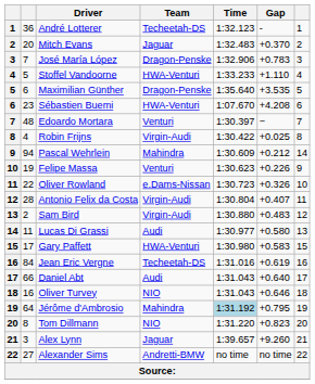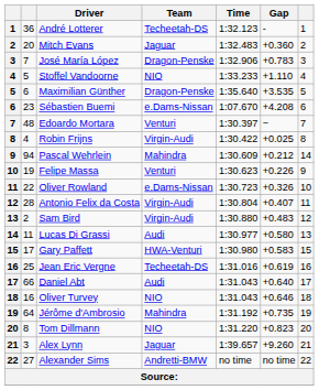Mitch Evans | Gap: +0.370 -> +0.360
Stoffel Vandoorne | Team: HWA-Venturi -> NIO
Sébastien Buemi | Team: HWA-Venturi -> e.Dams-Nissan
Jean Eric Vergne | column 2: 84 -> 25
Jérôme d'Ambrosio | Time: lightblue background -> no background
Jérôme d'Ambrosio | Gap: +0.795 -> +0.735
